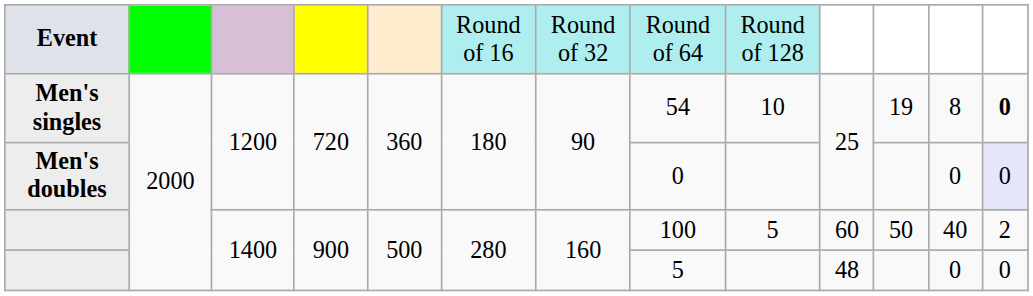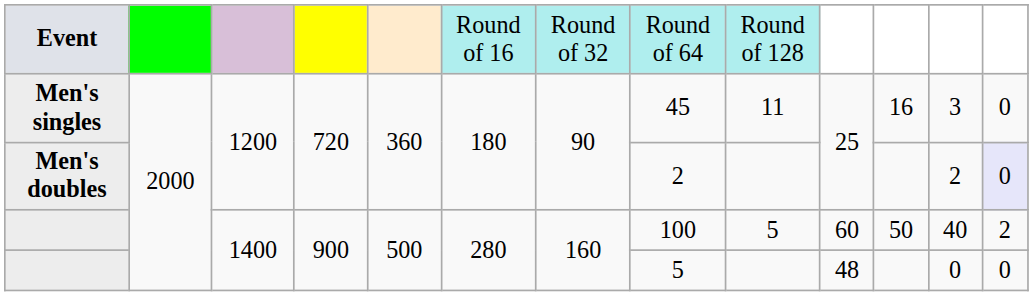Men's singles | column 8: 54 -> 45
Men's singles | column 9: 10 -> 11
Men's singles | column 11: 19 -> 16
Men's singles | column 12: 8 -> 3
Men's singles | column 13: bold -> normal
Men's doubles | column 8: 0 -> 2
Men's doubles | column 12: 0 -> 2
